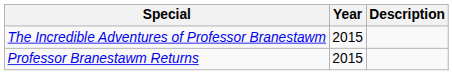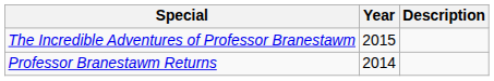Professor Branestawm Returns | Year: 2015 -> 2014
